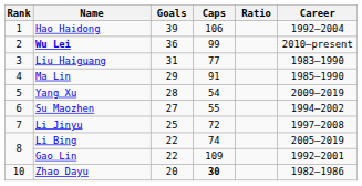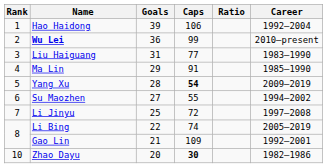Yang Xu | Caps: normal -> bold
Gao Lin | Goals: 22 -> 21
